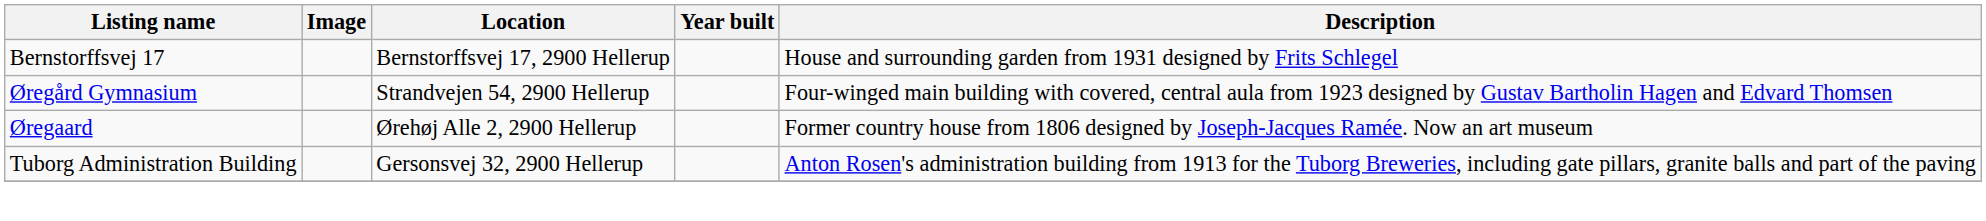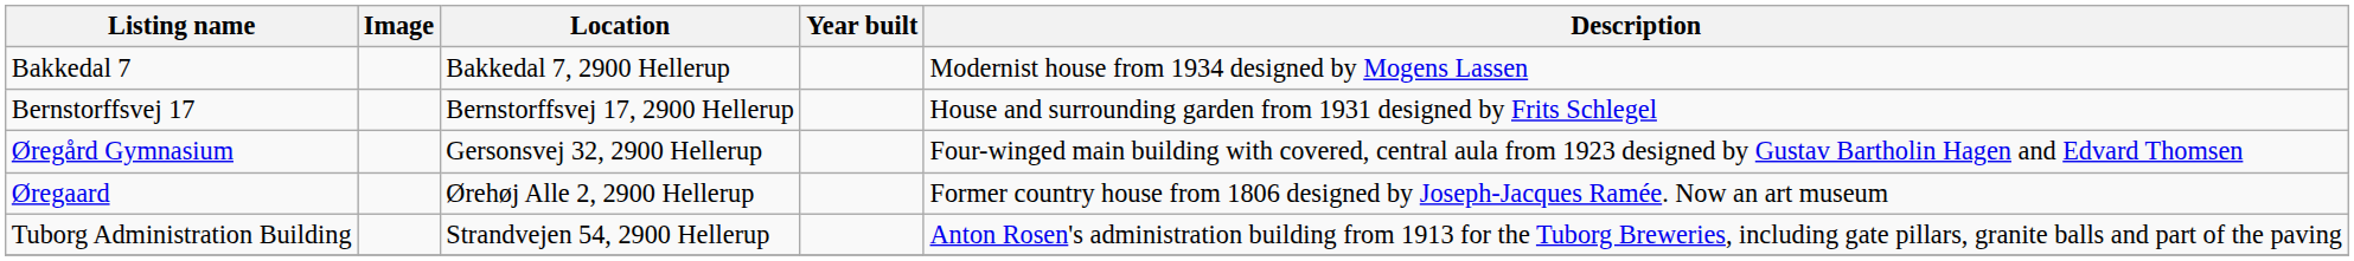+ row: Bakkedal 7 | Bakkedal 7, 2900 Hellerup | Modernist house from 1934 designed by Mogens Lassen
Øregård Gymnasium | Location: Strandvejen 54, 2900 Hellerup -> Gersonsvej 32, 2900 Hellerup
Tuborg Administration Building | Location: Gersonsvej 32, 2900 Hellerup -> Strandvejen 54, 2900 Hellerup
